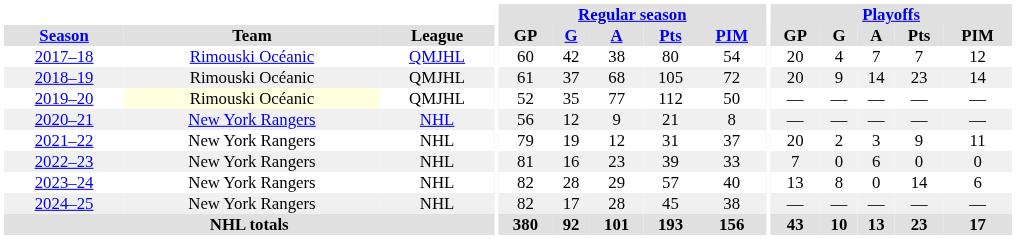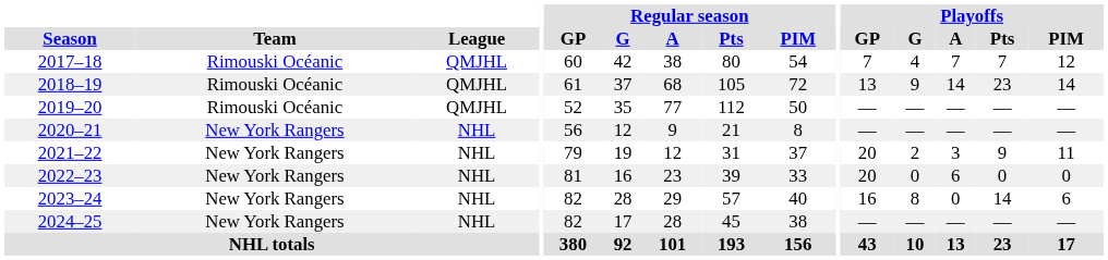2017–18 | Playoffs / GP: 20 -> 7
2018–19 | Playoffs / GP: 20 -> 13
2019–20 | Team: lightyellow background -> no background
2022–23 | Playoffs / GP: 7 -> 20
2023–24 | Playoffs / GP: 13 -> 16
